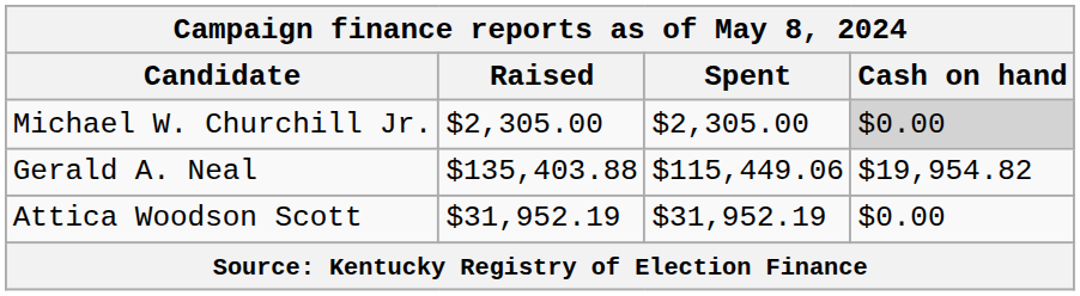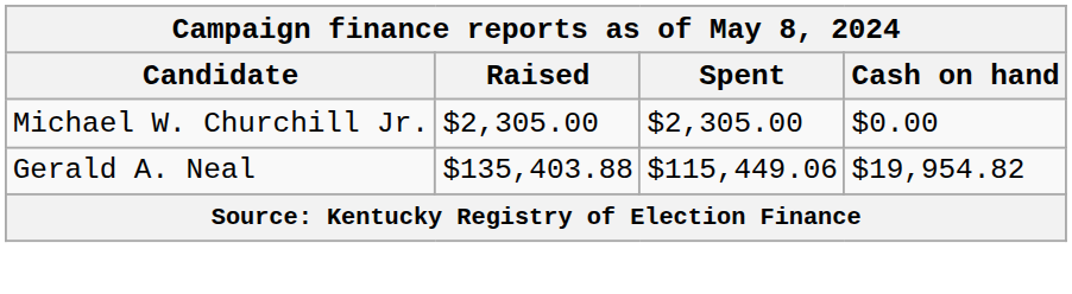Michael W. Churchill Jr. | Cash on hand: lightgrey background -> no background
- row: Attica Woodson Scott | $31,952.19 | $31,952.19 | $0.00
